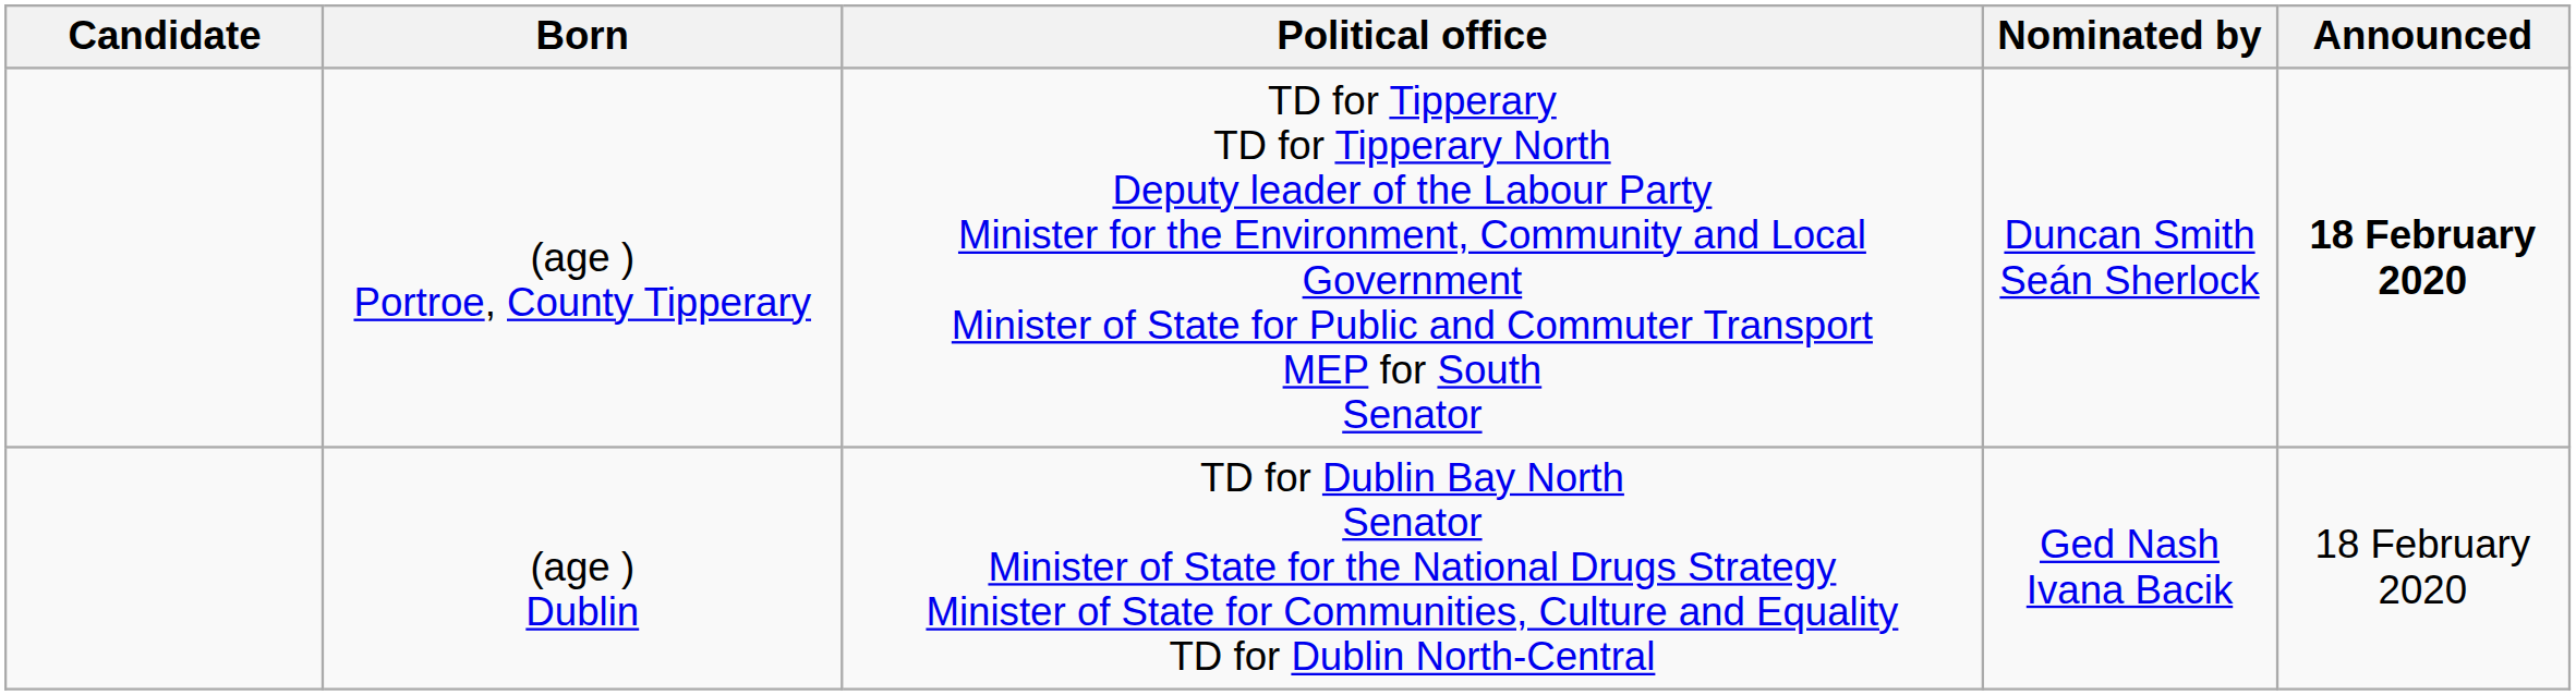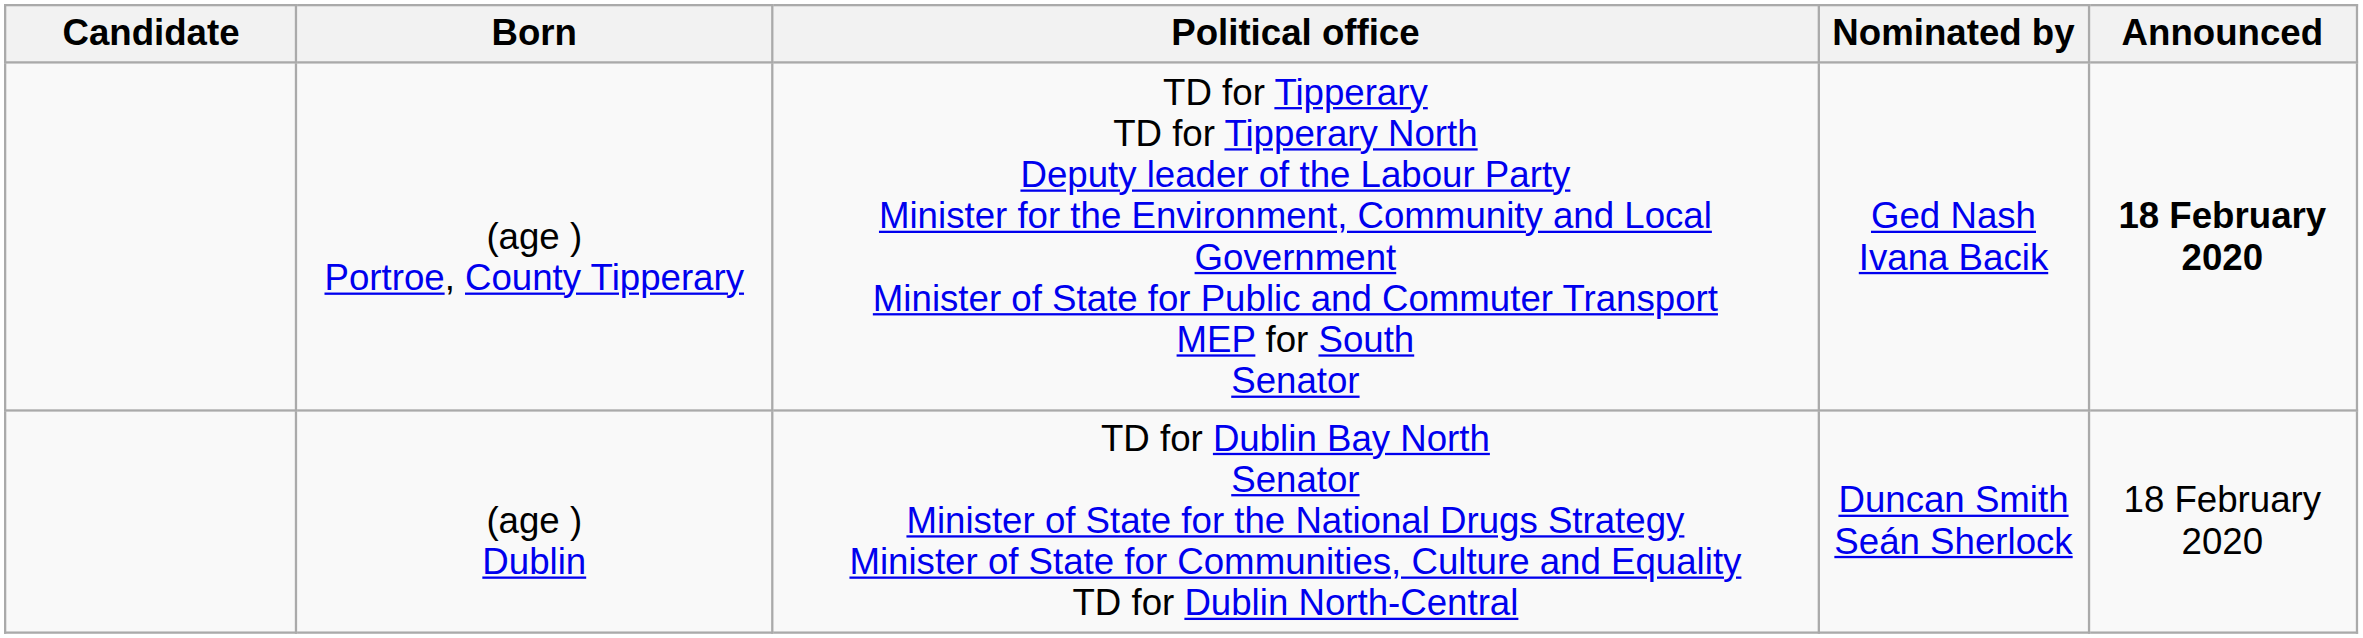(age ) Portroe, County Tipperary | Nominated by: Duncan Smith Seán Sherlock -> Ged Nash Ivana Bacik
(age ) Dublin | Nominated by: Ged Nash Ivana Bacik -> Duncan Smith Seán Sherlock
